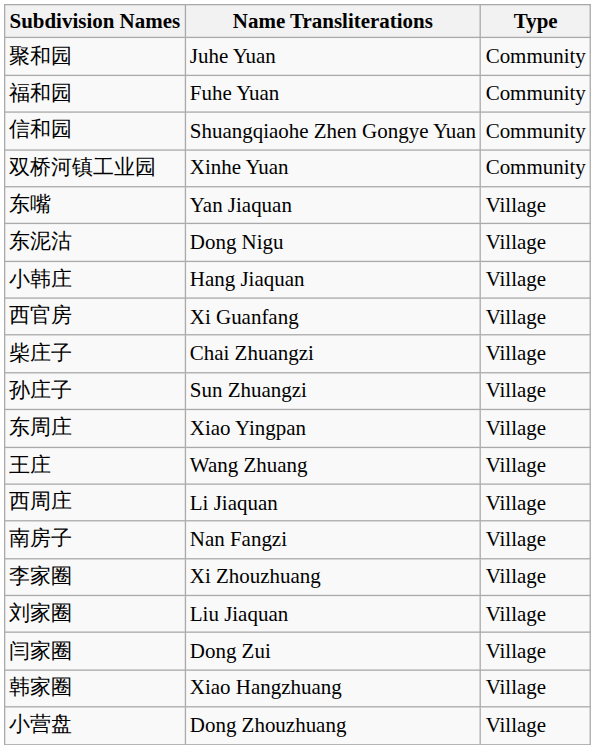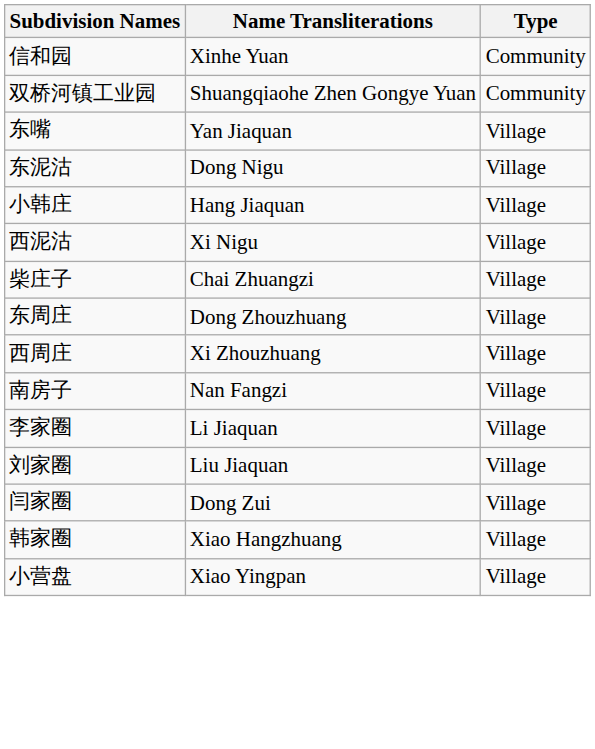- row: 聚和园 | Juhe Yuan | Community
- row: 福和园 | Fuhe Yuan | Community
信和园 | Name Transliterations: Shuangqiaohe Zhen Gongye Yuan -> Xinhe Yuan
双桥河镇工业园 | Name Transliterations: Xinhe Yuan -> Shuangqiaohe Zhen Gongye Yuan
- row: 西官房 | Xi Guanfang | Village
+ row: 西泥沽 | Xi Nigu | Village
- row: 孙庄子 | Sun Zhuangzi | Village
东周庄 | Name Transliterations: Xiao Yingpan -> Dong Zhouzhuang
- row: 王庄 | Wang Zhuang | Village
西周庄 | Name Transliterations: Li Jiaquan -> Xi Zhouzhuang
李家圈 | Name Transliterations: Xi Zhouzhuang -> Li Jiaquan
小营盘 | Name Transliterations: Dong Zhouzhuang -> Xiao Yingpan
